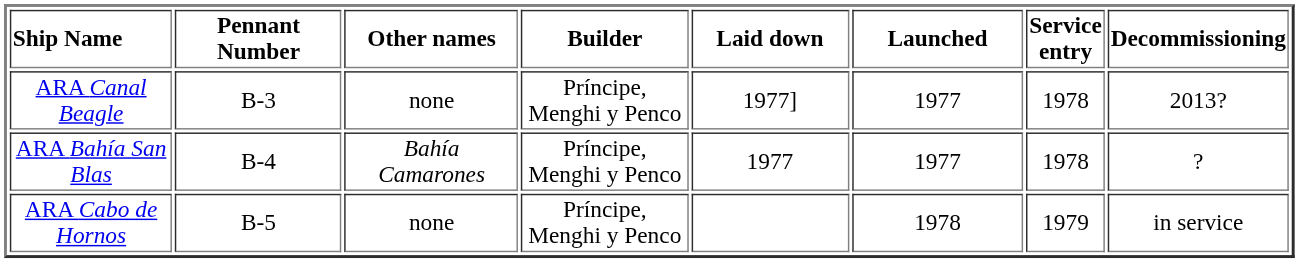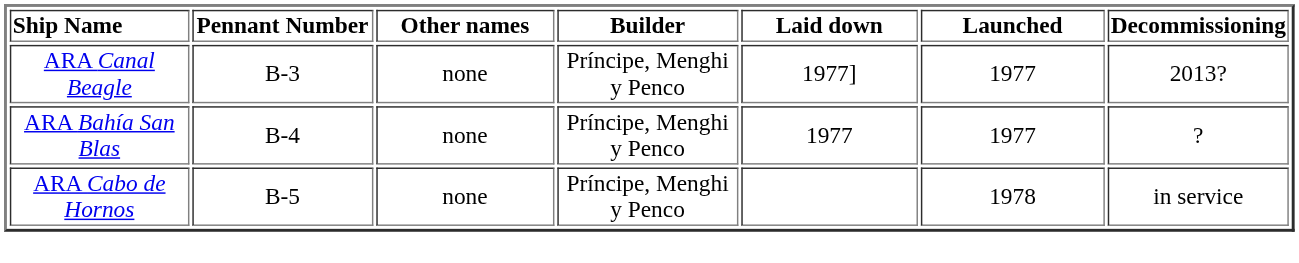- column: Service entry | 1978 | 1978 | 1979
ARA Bahía San Blas | Other names: Bahía Camarones -> none
